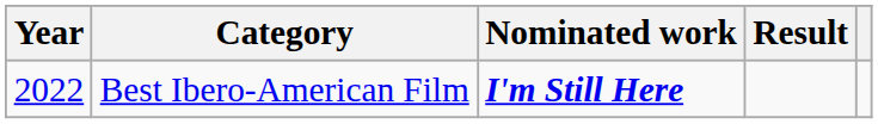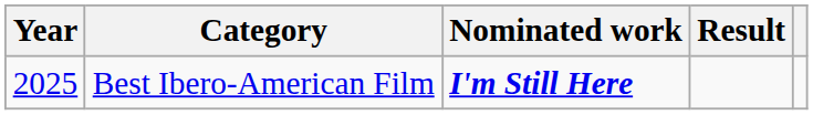Best Ibero-American Film | Year: 2022 -> 2025
